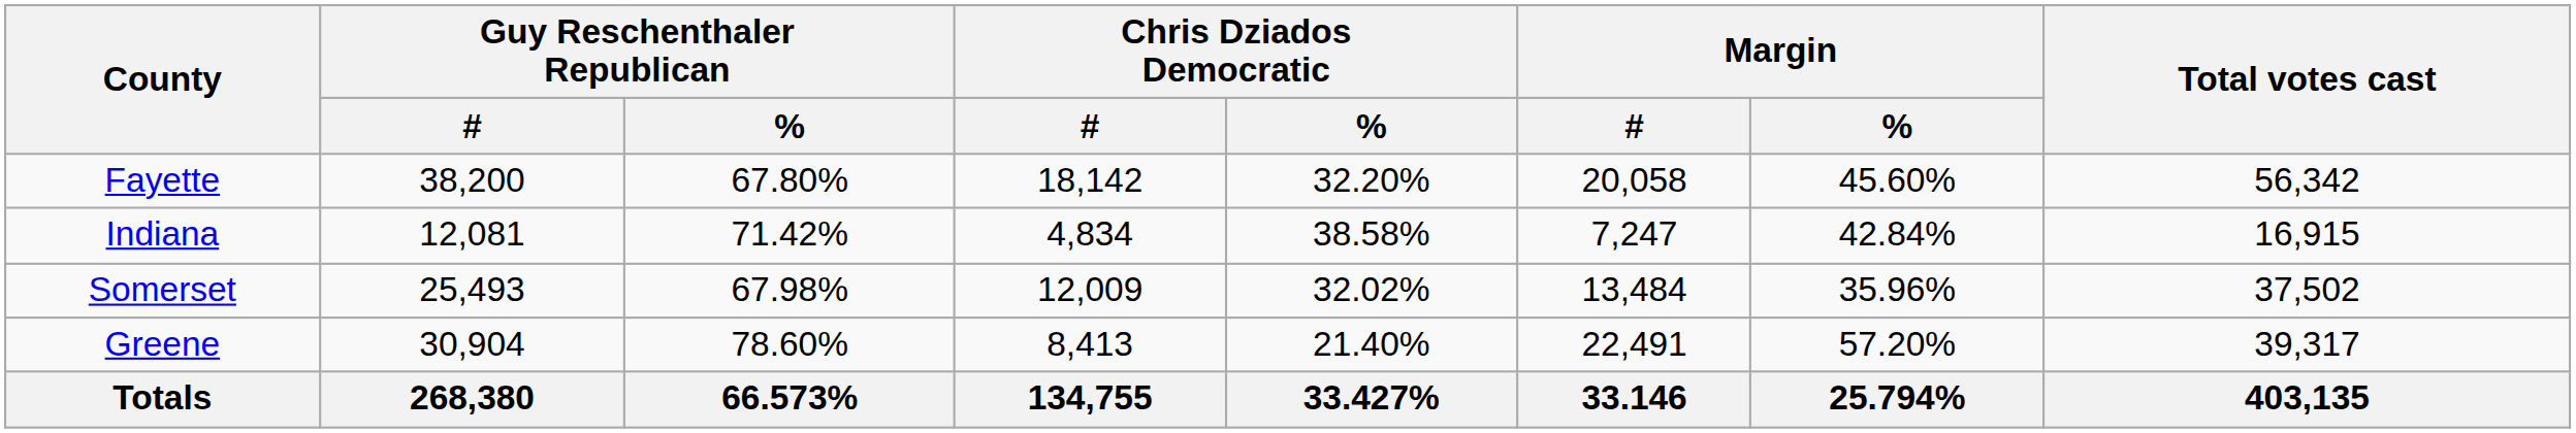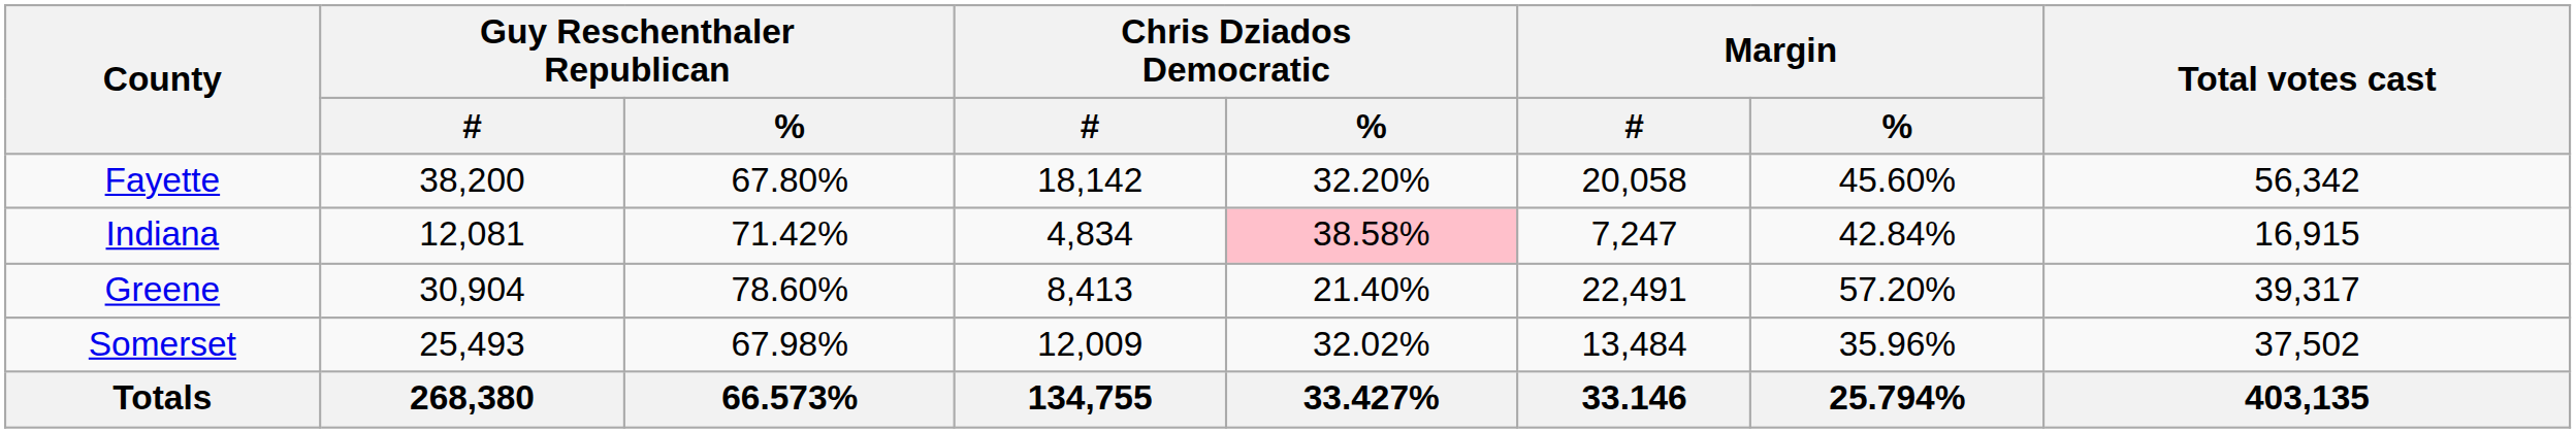Indiana | Chris Dziados Democratic / %: no background -> pink background
rows swapped: Somerset <-> Greene
